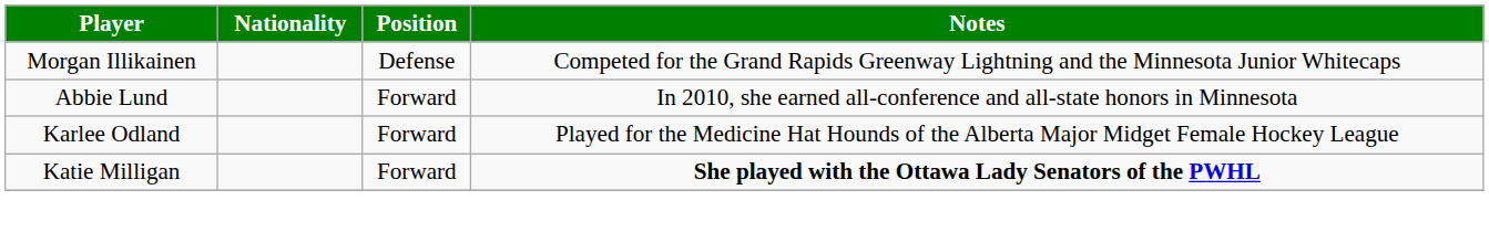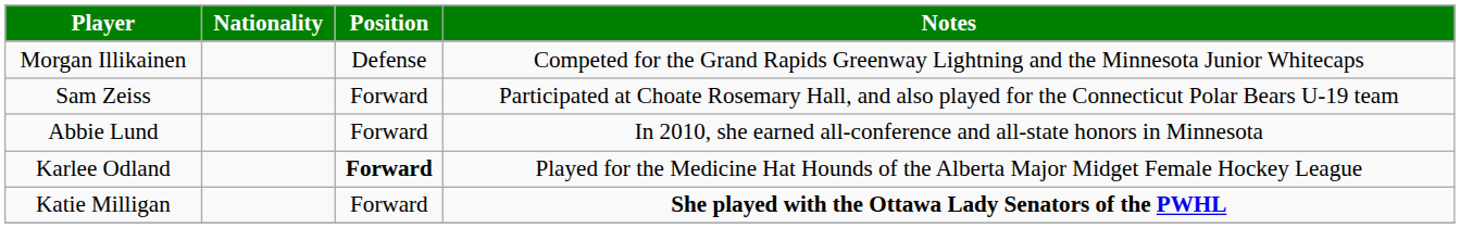+ row: Sam Zeiss | Forward | Participated at Choate Rosemary Hall, and also played for the Connecticut Polar Bears U-19 team
Karlee Odland | Position: normal -> bold
